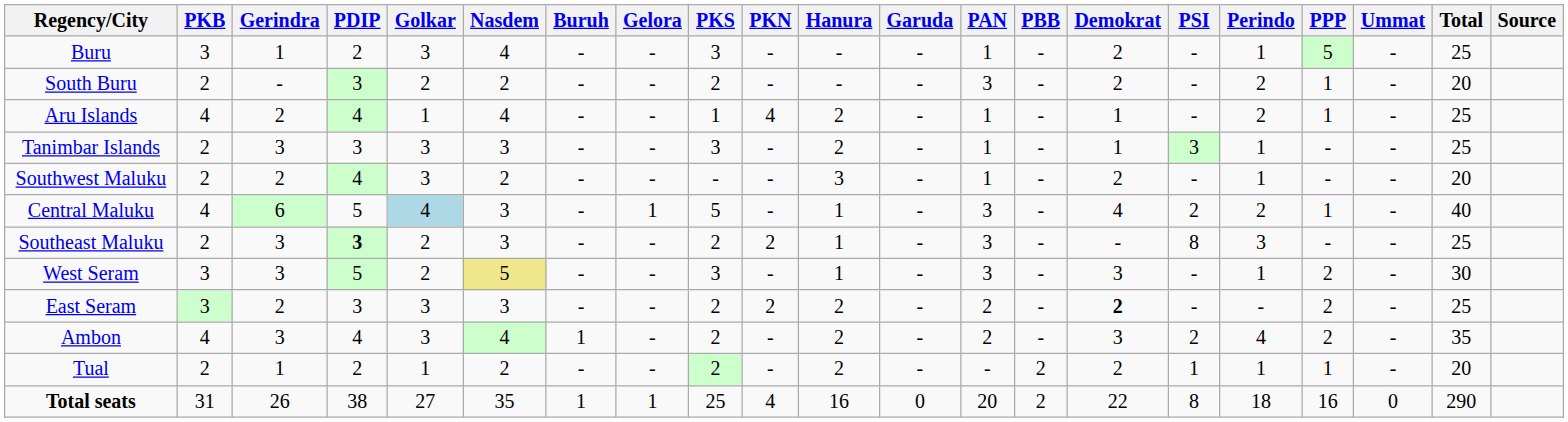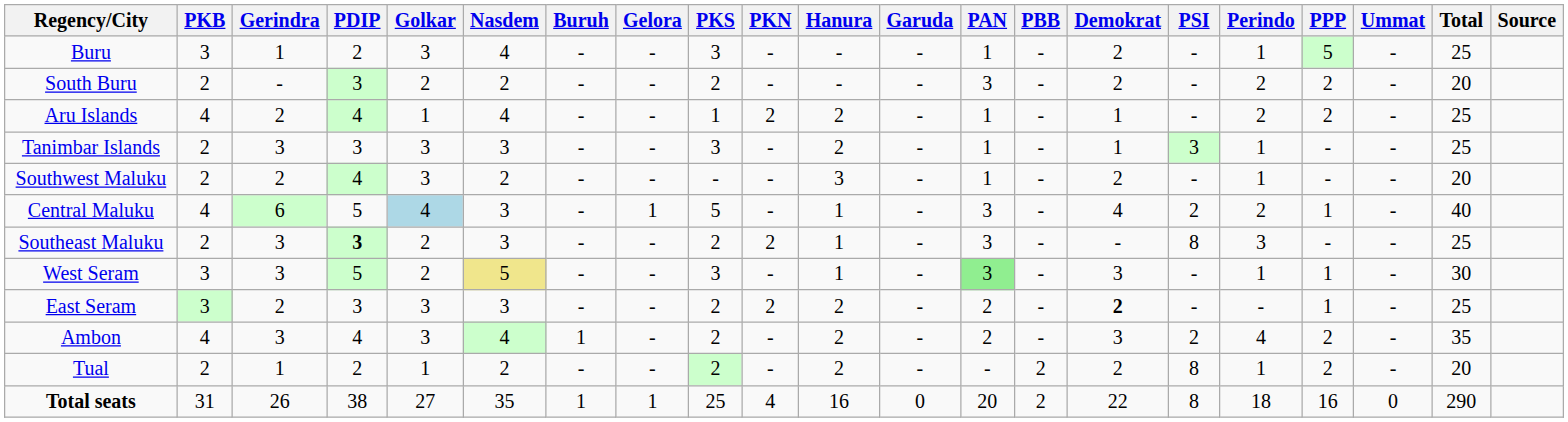South Buru | PPP: 1 -> 2
Aru Islands | PKN: 4 -> 2
Aru Islands | PPP: 1 -> 2
West Seram | PAN: no background -> lightgreen background
West Seram | PPP: 2 -> 1
East Seram | PPP: 2 -> 1
Tual | PSI: 1 -> 8
Tual | PPP: 1 -> 2
